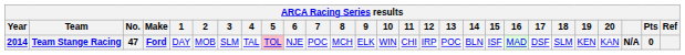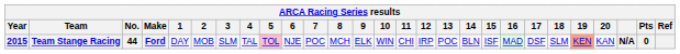Team Stange Racing | Year: 2014 -> 2015
Team Stange Racing | No.: 47 -> 44
Team Stange Racing | 19: no background -> lightsalmon background
